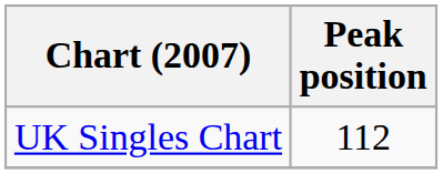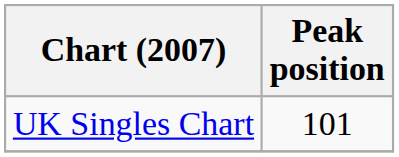UK Singles Chart | Peak position: 112 -> 101
